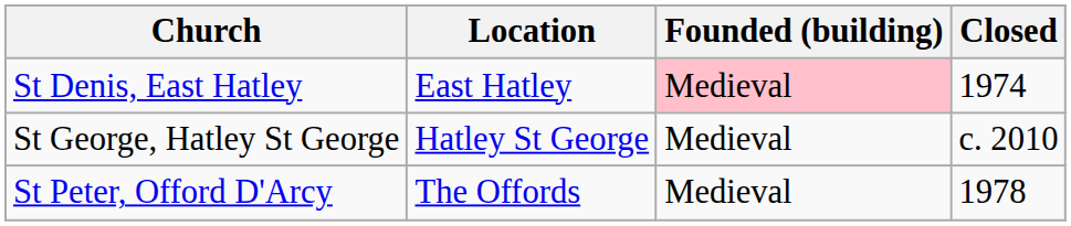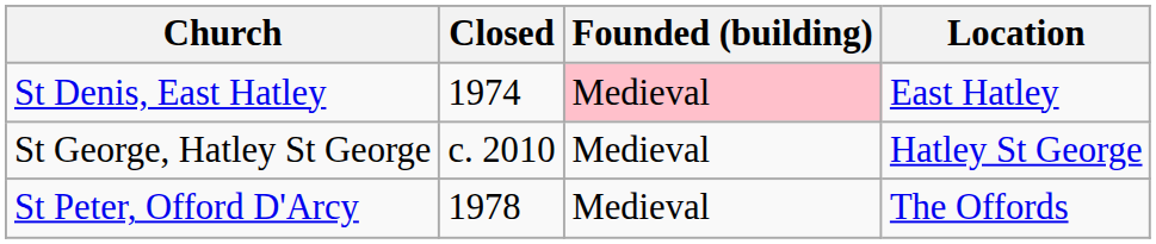columns swapped: Location <-> Closed
